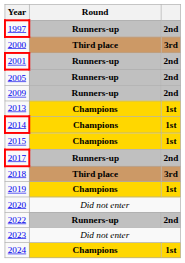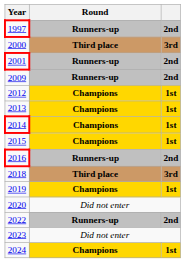- row: 2005 | Runners-up | 2nd
+ row: 2012 | Champions | 1st
+ row: 2016 | Runners-up | 2nd
- row: 2017 | Runners-up | 2nd
